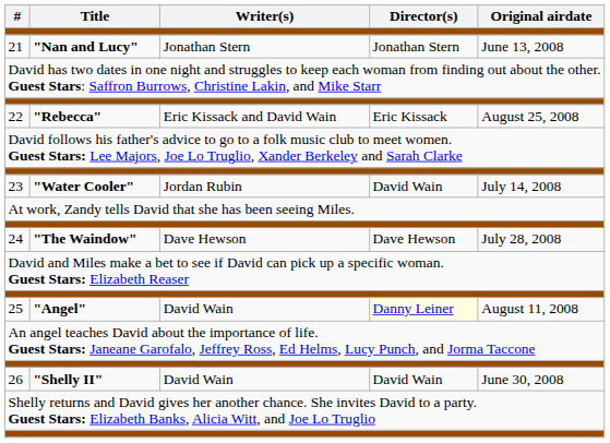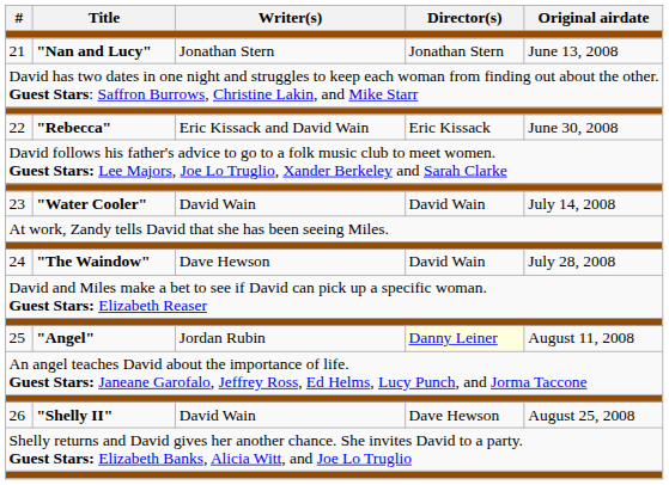22 | Original airdate: August 25, 2008 -> June 30, 2008
23 | Writer(s): Jordan Rubin -> David Wain
24 | Director(s): Dave Hewson -> David Wain
25 | Writer(s): David Wain -> Jordan Rubin
26 | Director(s): David Wain -> Dave Hewson
26 | Original airdate: June 30, 2008 -> August 25, 2008
